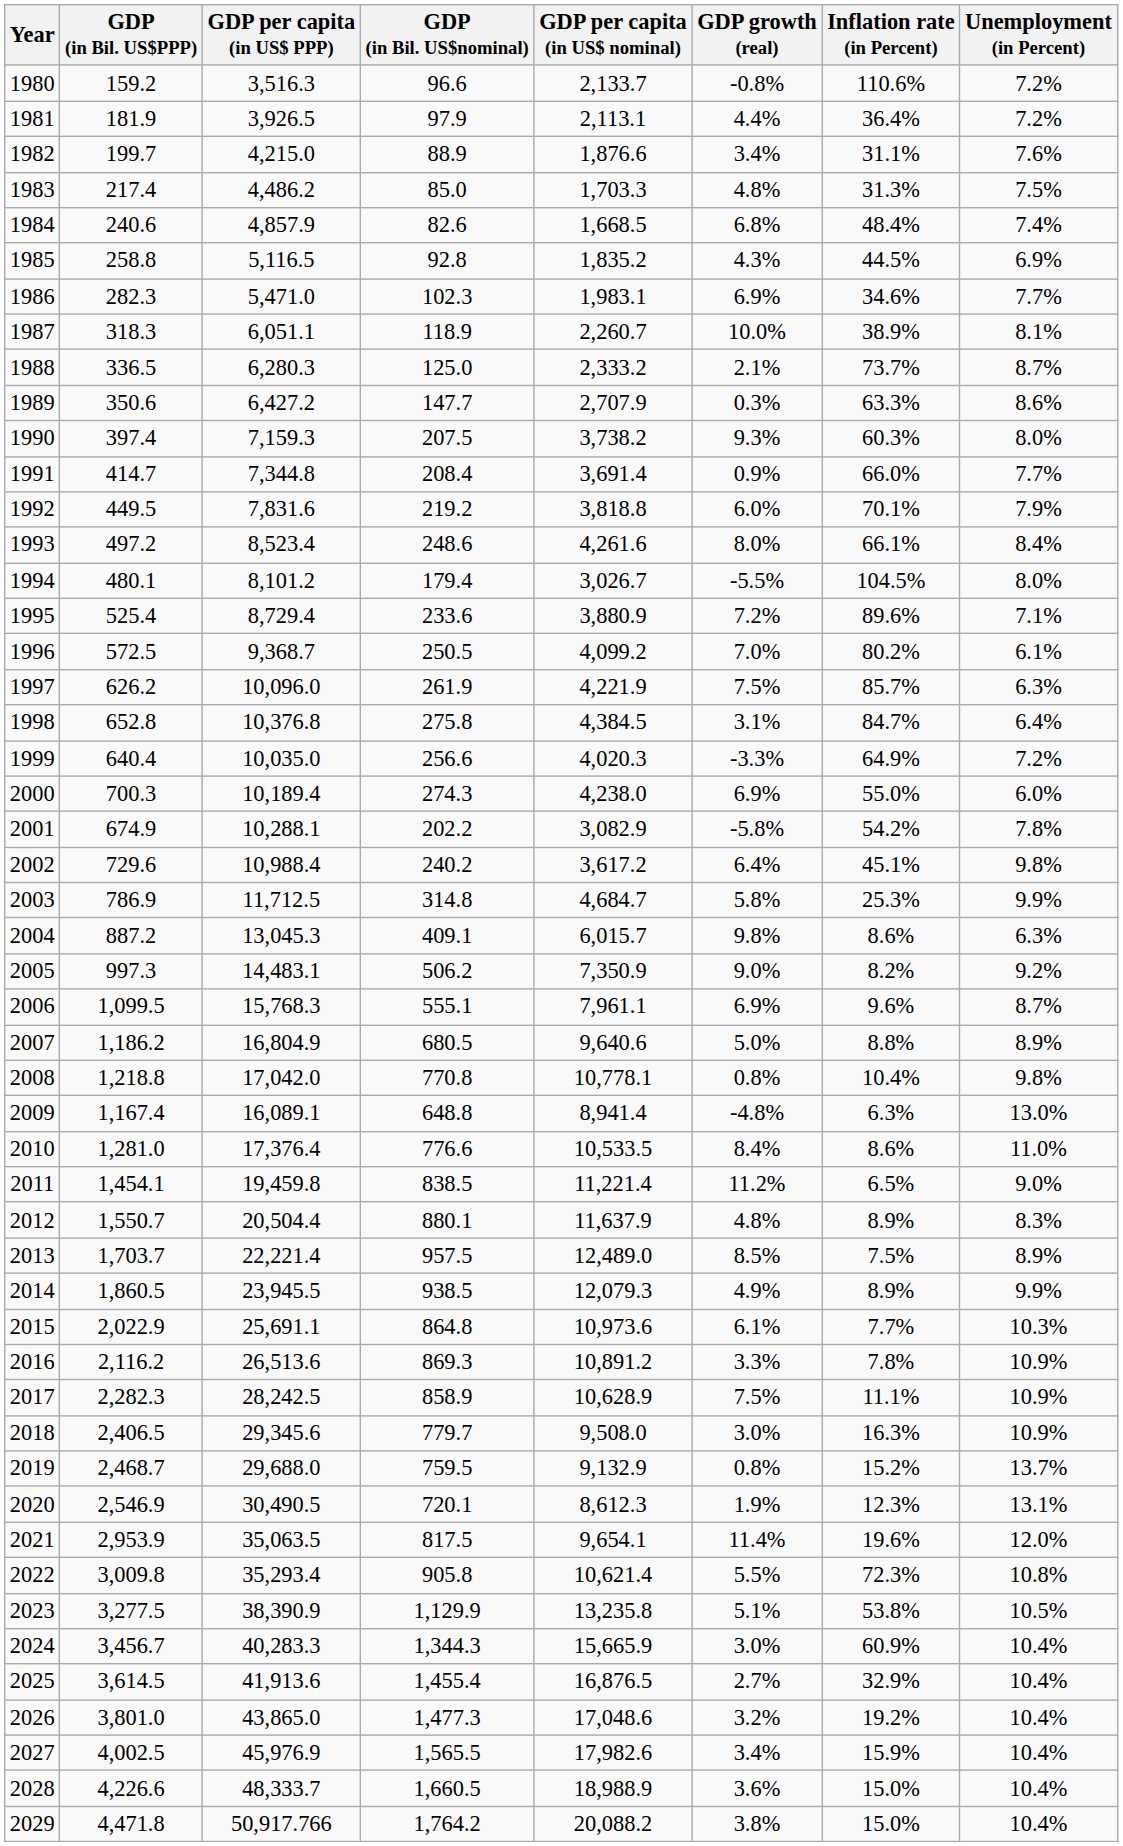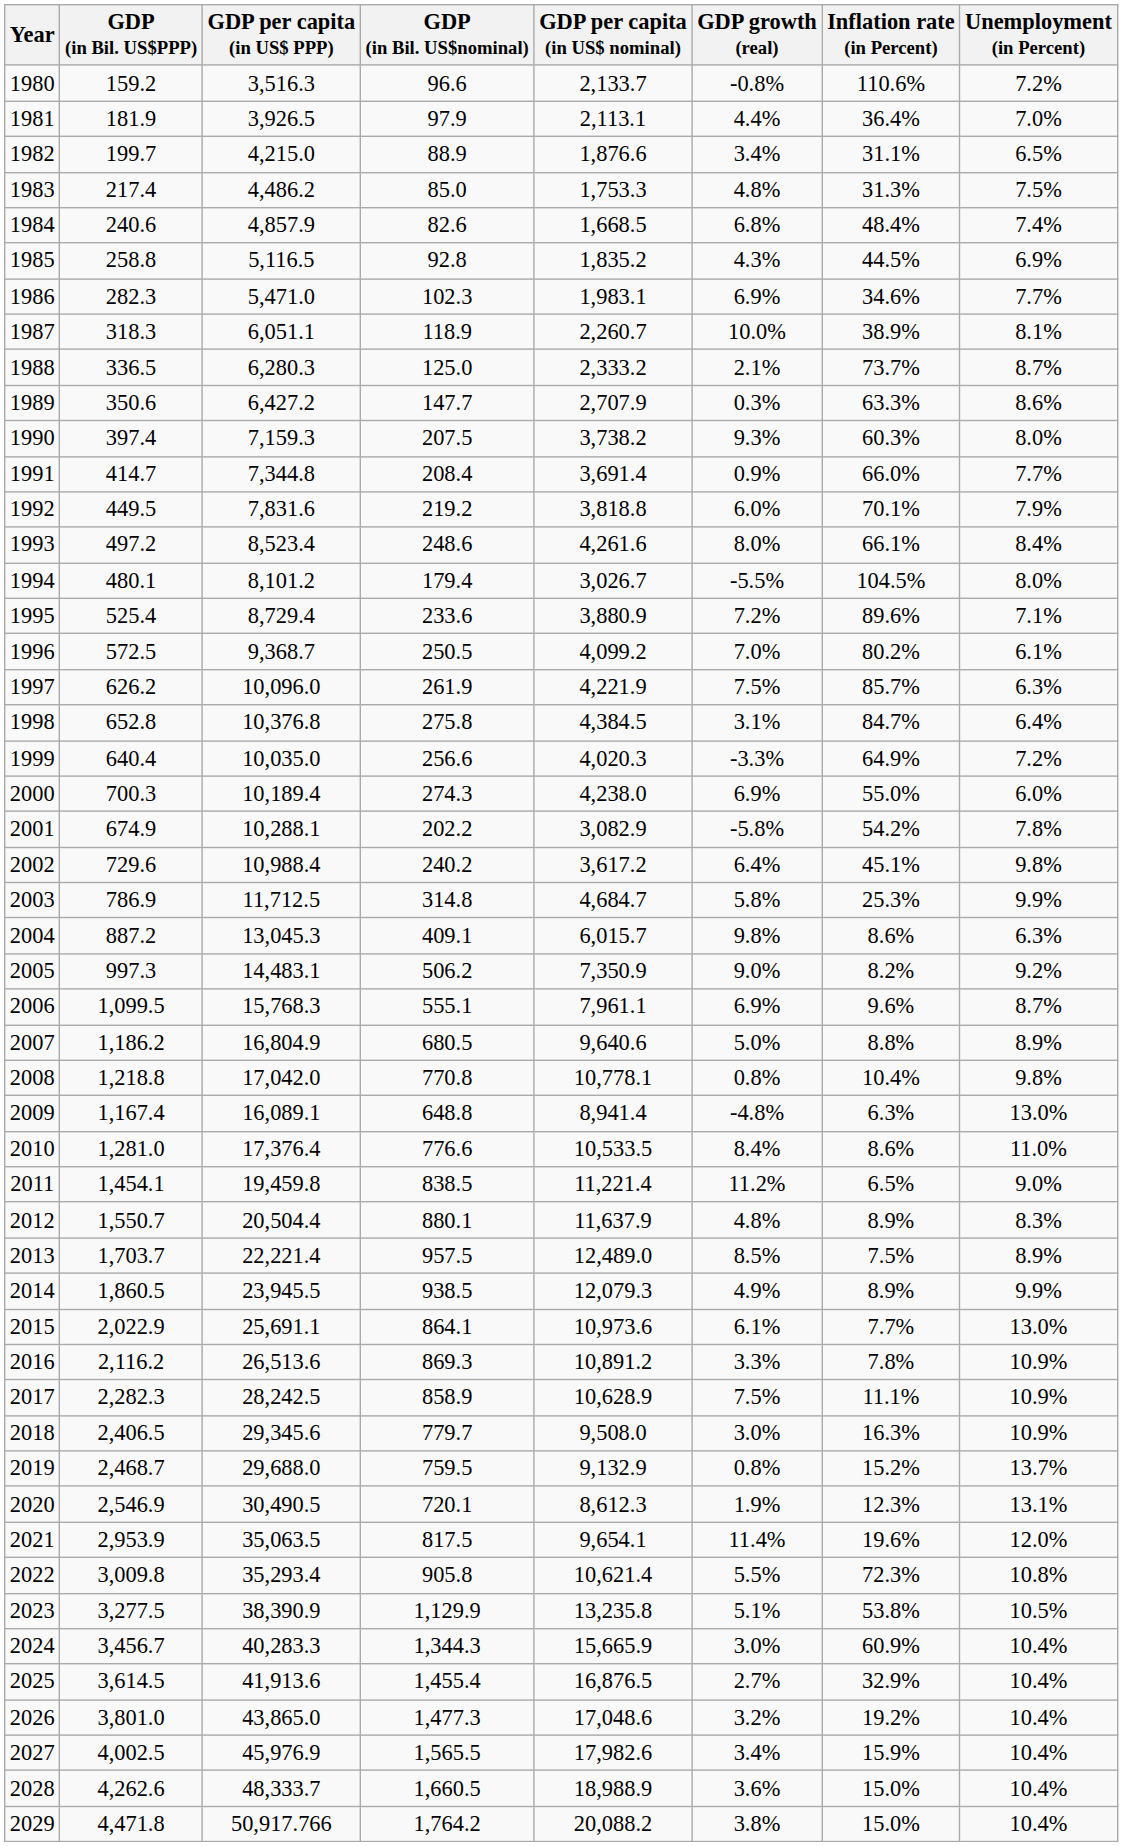1981 | Unemployment (in Percent): 7.2% -> 7.0%
1982 | Unemployment (in Percent): 7.6% -> 6.5%
1983 | GDP per capita (in US$ nominal): 1,703.3 -> 1,753.3
2015 | GDP (in Bil. US$nominal): 864.8 -> 864.1
2015 | Unemployment (in Percent): 10.3% -> 13.0%
2028 | GDP (in Bil. US$PPP): 4,226.6 -> 4,262.6
